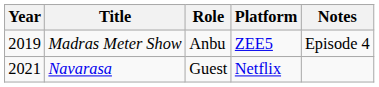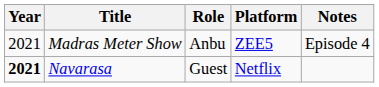Madras Meter Show | Year: 2019 -> 2021
Navarasa | Year: normal -> bold
